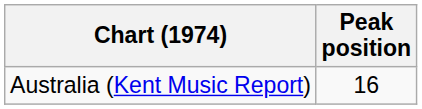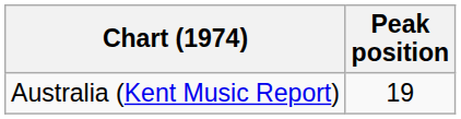Australia (Kent Music Report) | Peak position: 16 -> 19
